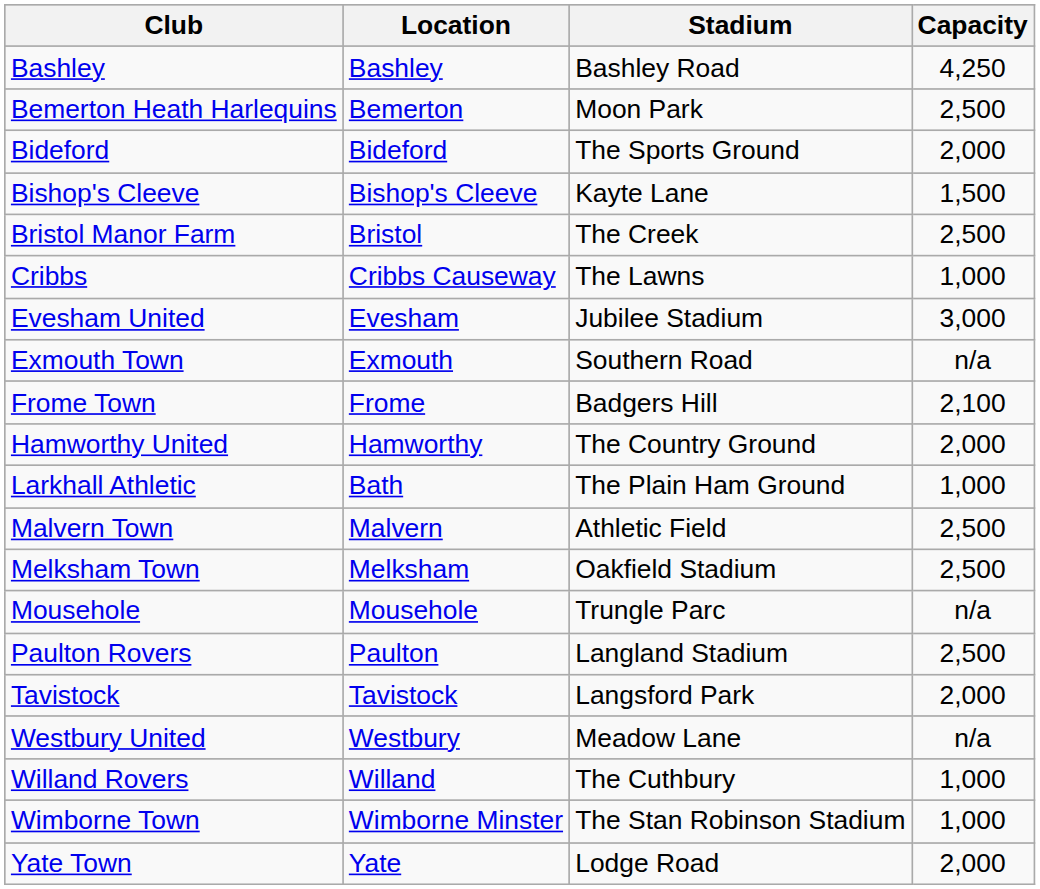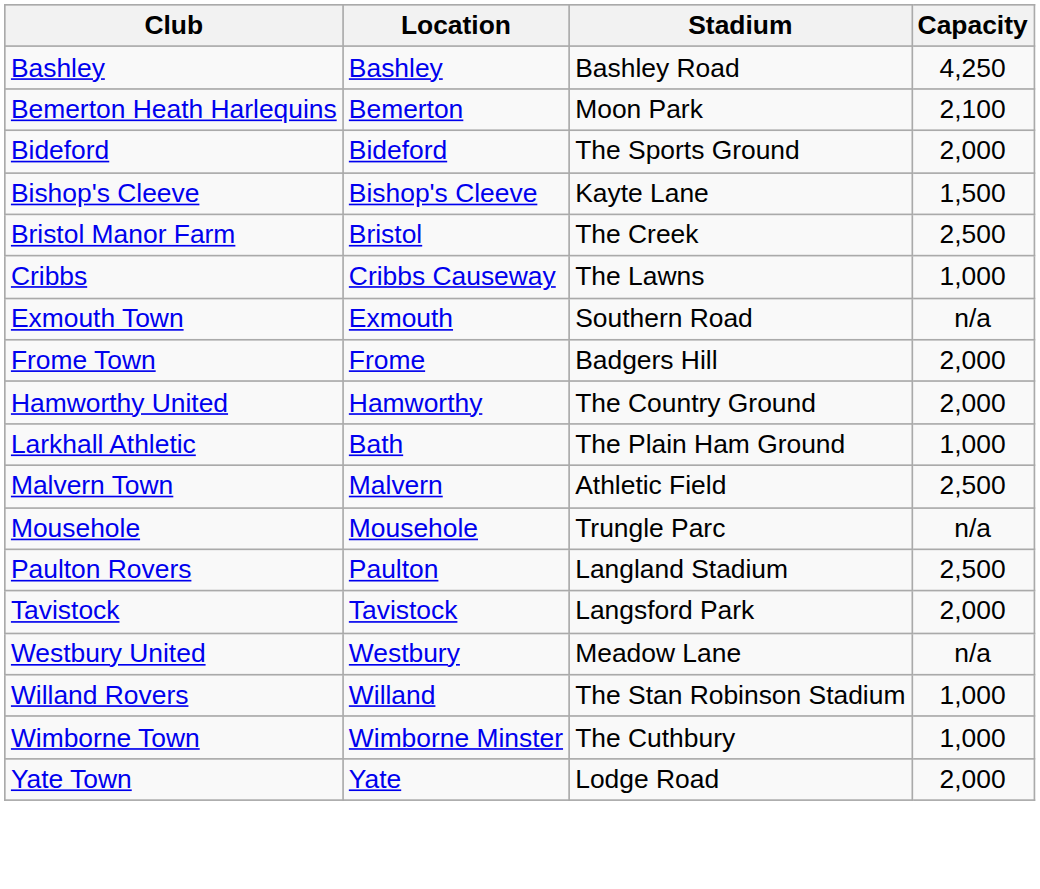Bemerton Heath Harlequins | Capacity: 2,500 -> 2,100
- row: Evesham United | Evesham | Jubilee Stadium | 3,000
Frome Town | Capacity: 2,100 -> 2,000
- row: Melksham Town | Melksham | Oakfield Stadium | 2,500
Willand Rovers | Stadium: The Cuthbury -> The Stan Robinson Stadium
Wimborne Town | Stadium: The Stan Robinson Stadium -> The Cuthbury
